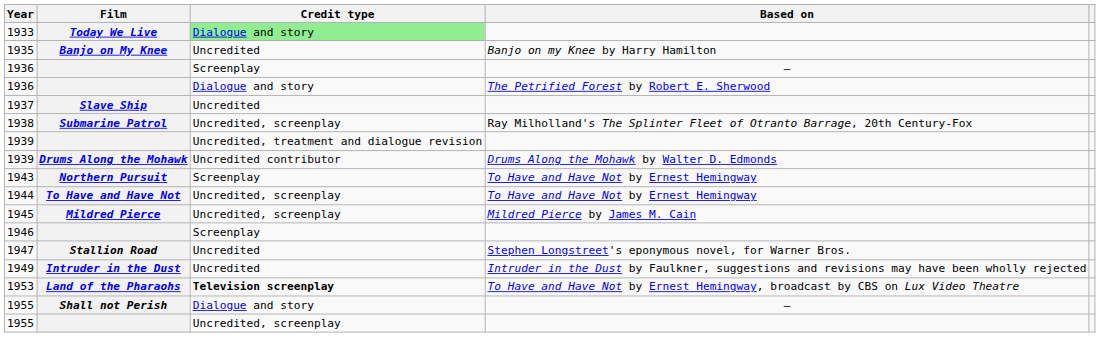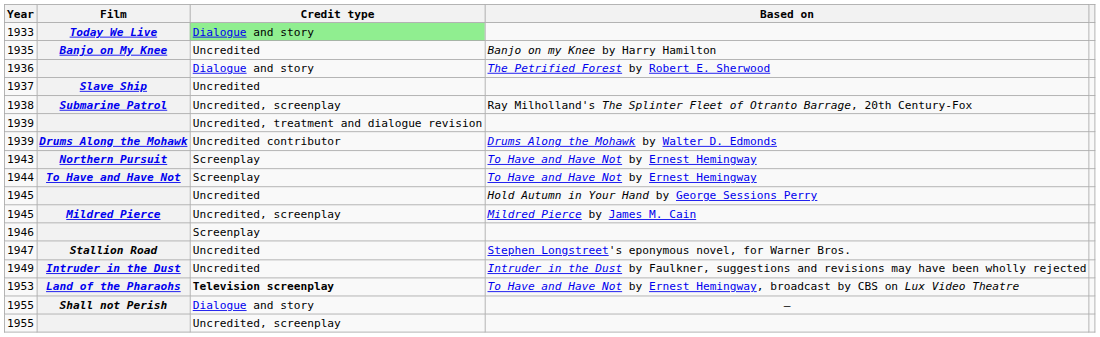- row: 1936 | Screenplay | —
1944 | Credit type: Uncredited, screenplay -> Screenplay
+ row: 1945 | Uncredited | Hold Autumn in Your Hand by George Sessions Perry
